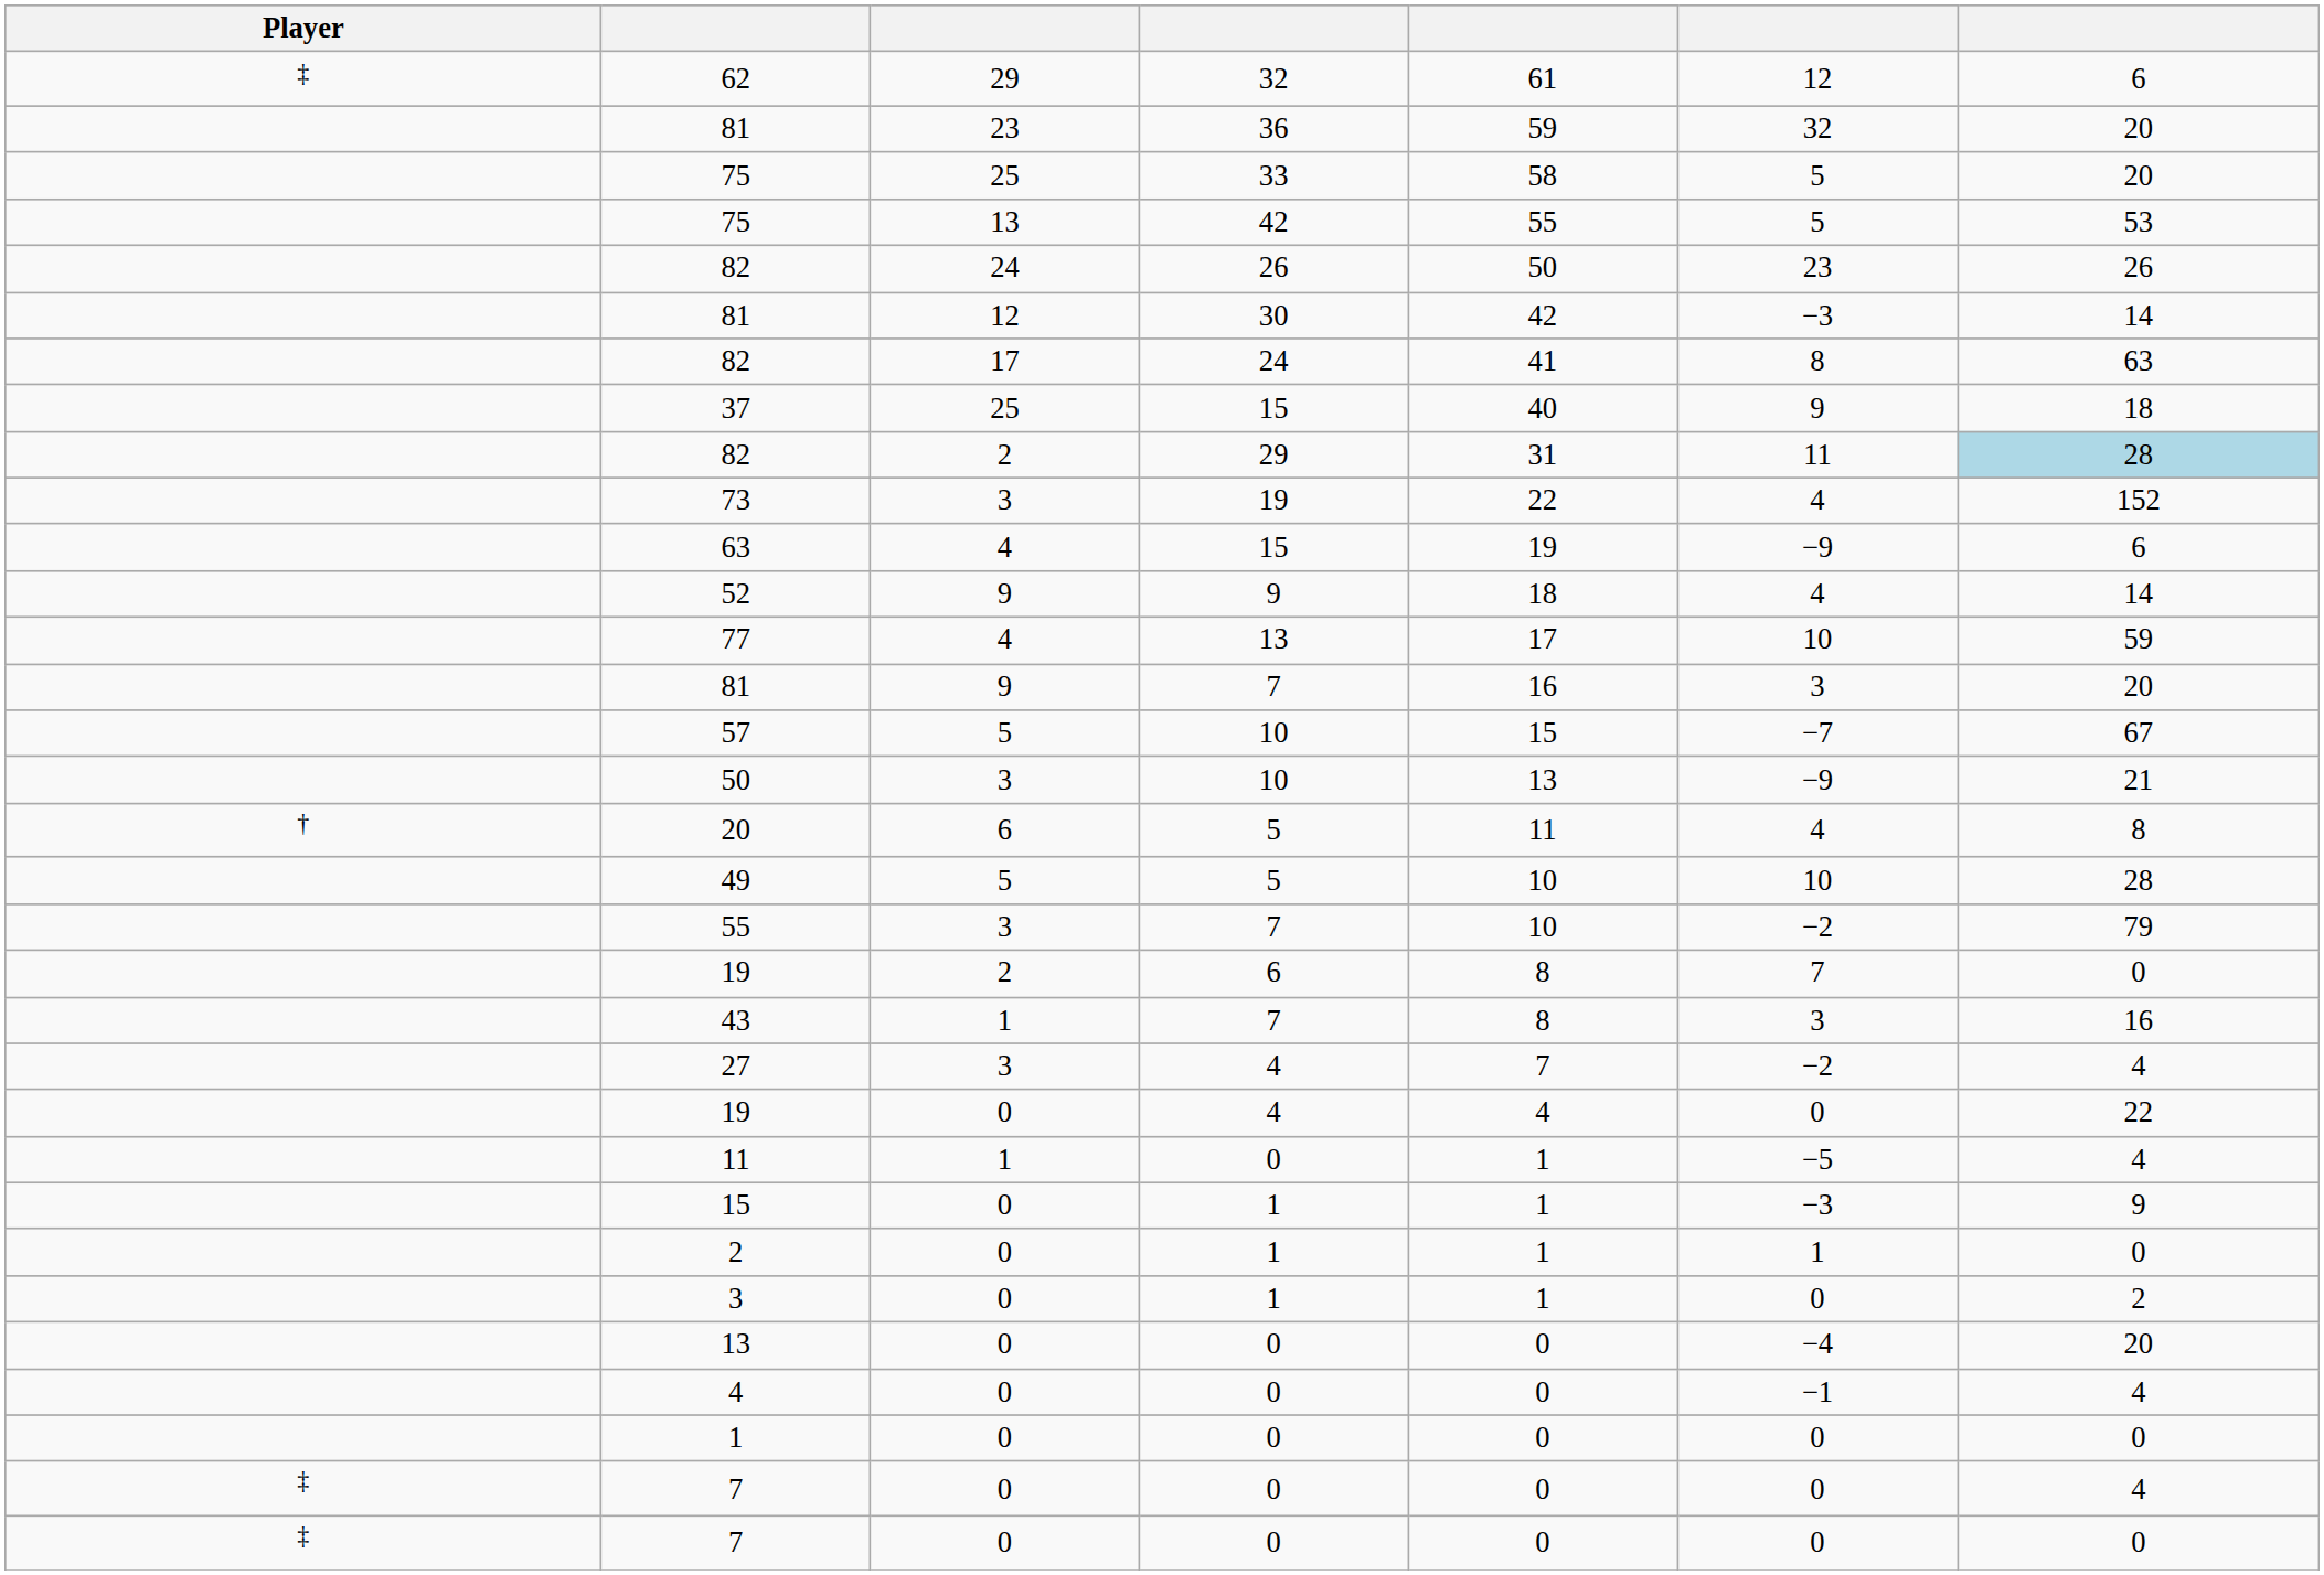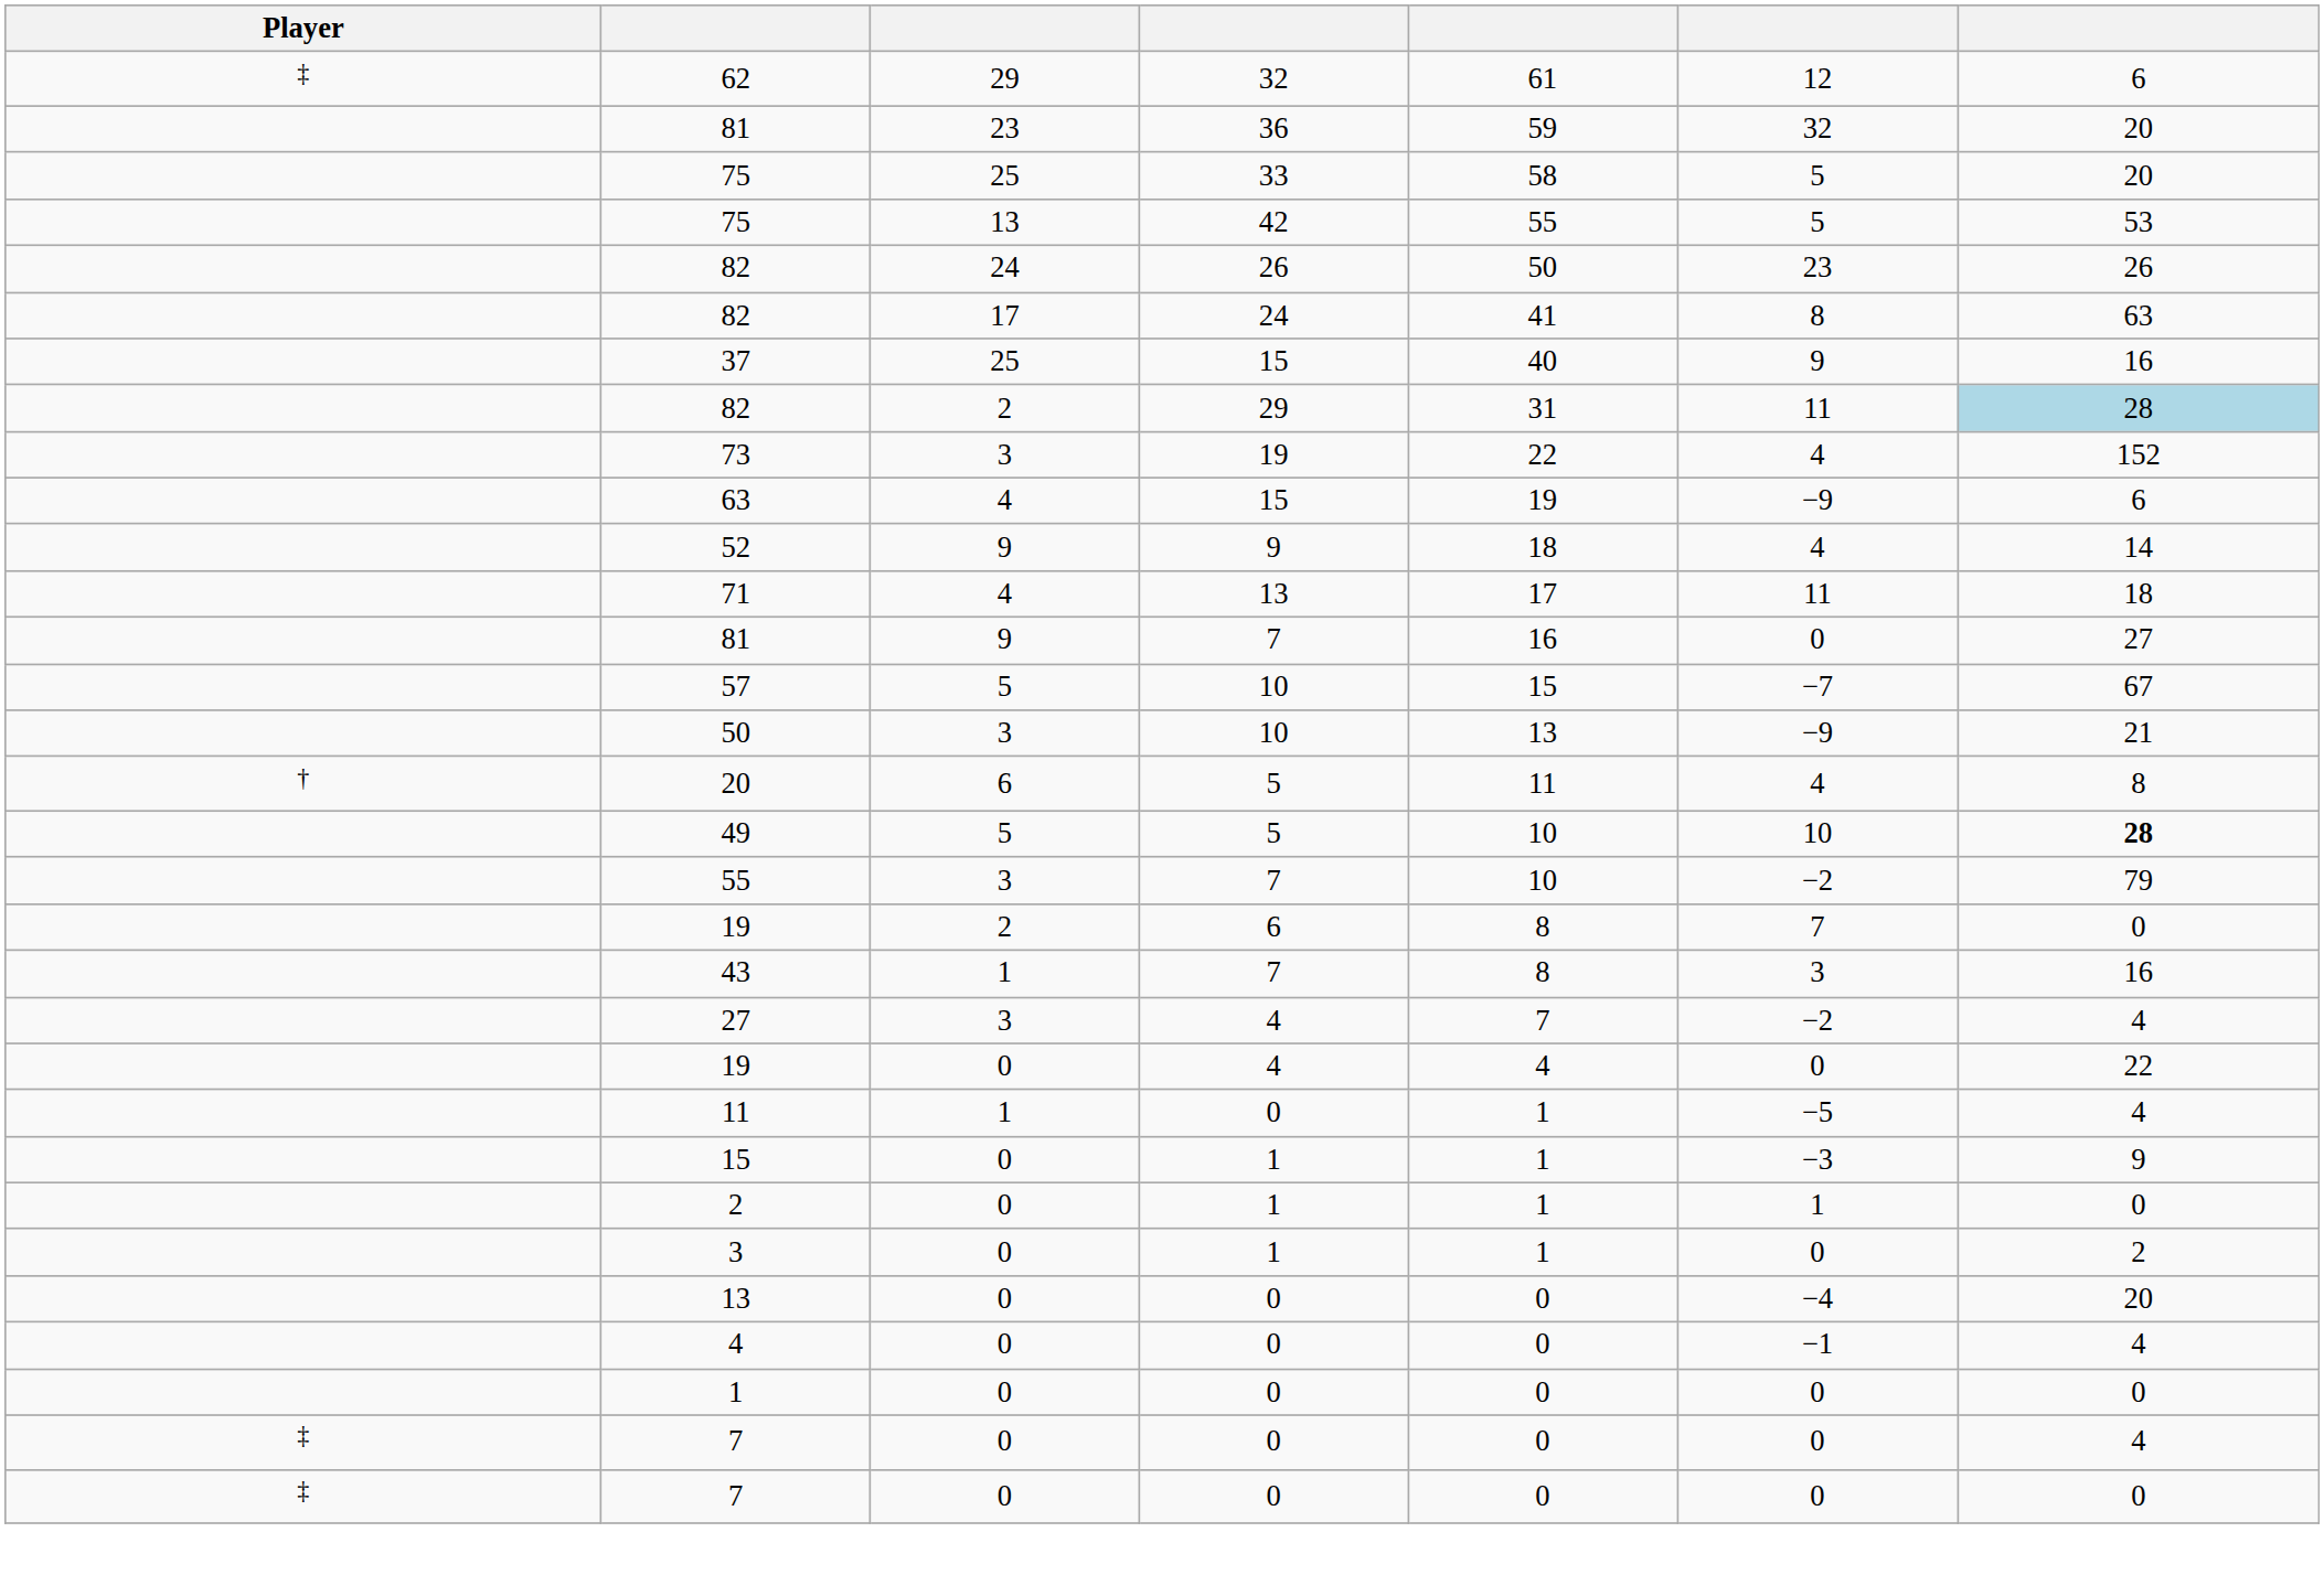- row: 81 | 12 | 30 | 42 | −3 | 14
37 | column 7: 18 -> 16
+ row: 71 | 4 | 13 | 17 | 11 | 18
- row: 77 | 4 | 13 | 17 | 10 | 59
81 / 7 | column 6: 3 -> 0
81 / 7 | column 7: 20 -> 27
49 | column 7: normal -> bold
